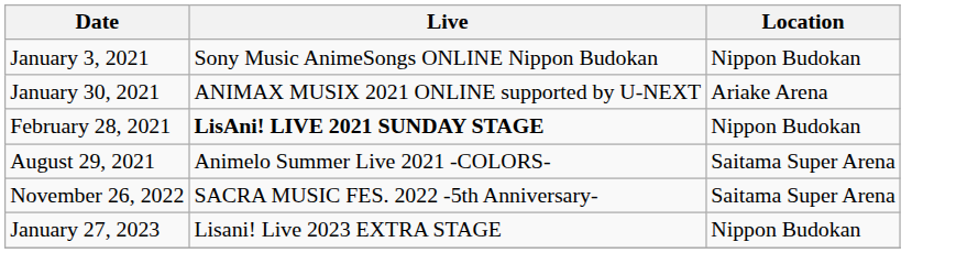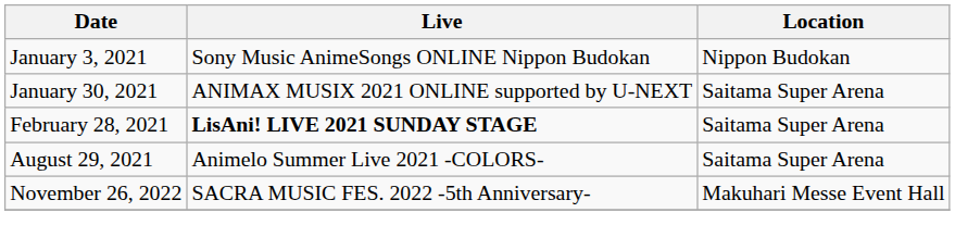January 30, 2021 | Location: Ariake Arena -> Saitama Super Arena
February 28, 2021 | Location: Nippon Budokan -> Saitama Super Arena
November 26, 2022 | Location: Saitama Super Arena -> Makuhari Messe Event Hall
- row: January 27, 2023 | Lisani! Live 2023 EXTRA STAGE | Nippon Budokan
